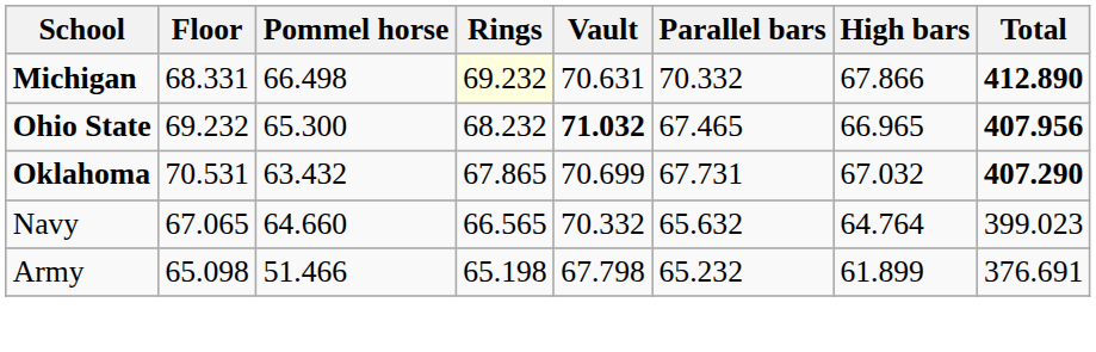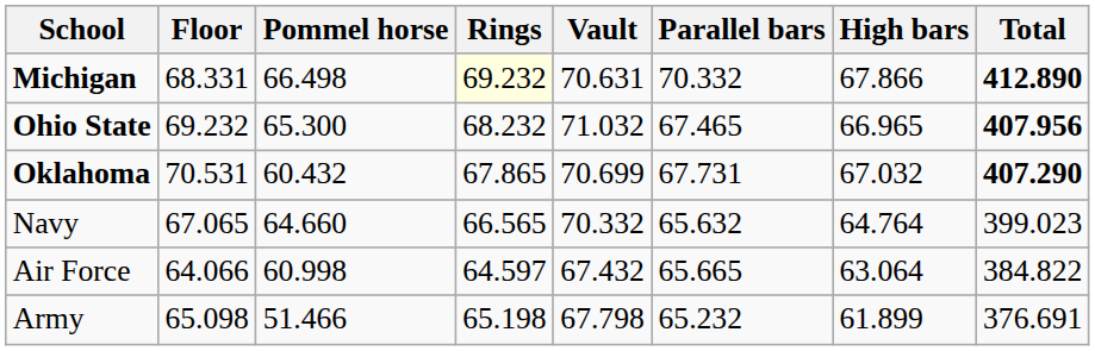Ohio State | Vault: bold -> normal
Oklahoma | Pommel horse: 63.432 -> 60.432
+ row: Air Force | 64.066 | 60.998 | 64.597 | 67.432 | 65.665 | 63.064 | 384.822
